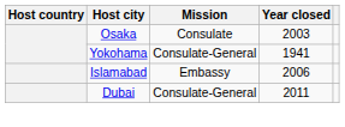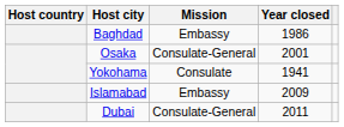+ row: Baghdad | Embassy | 1986
Osaka | Mission: Consulate -> Consulate-General
Osaka | Year closed: 2003 -> 2001
Yokohama | Mission: Consulate-General -> Consulate
Islamabad | Year closed: 2006 -> 2009
